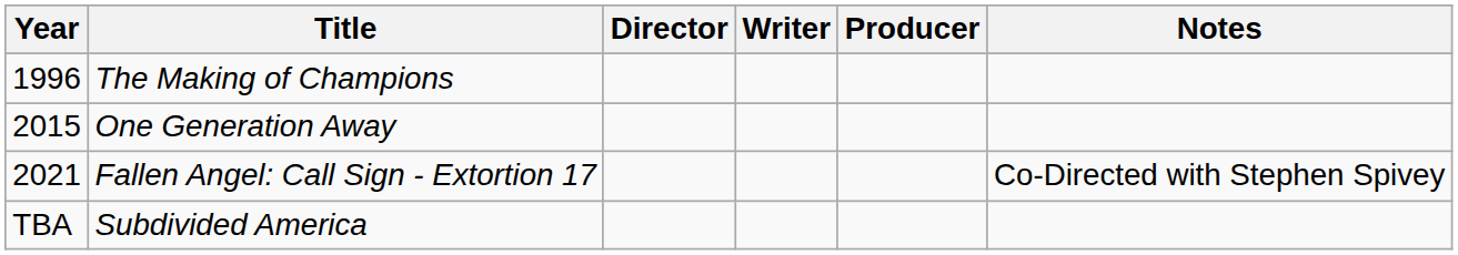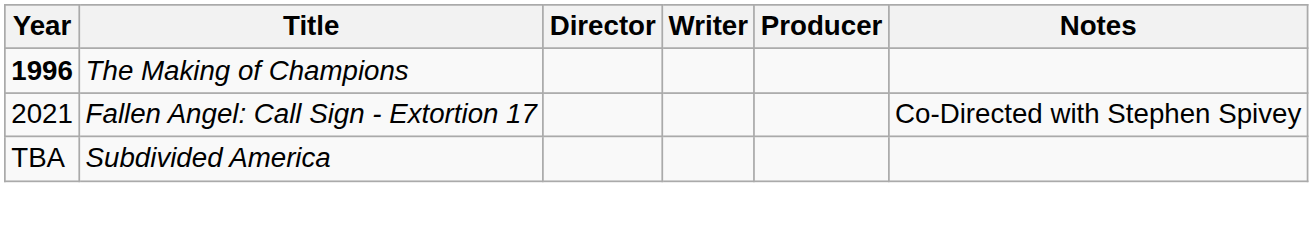The Making of Champions | Year: normal -> bold
- row: 2015 | One Generation Away
